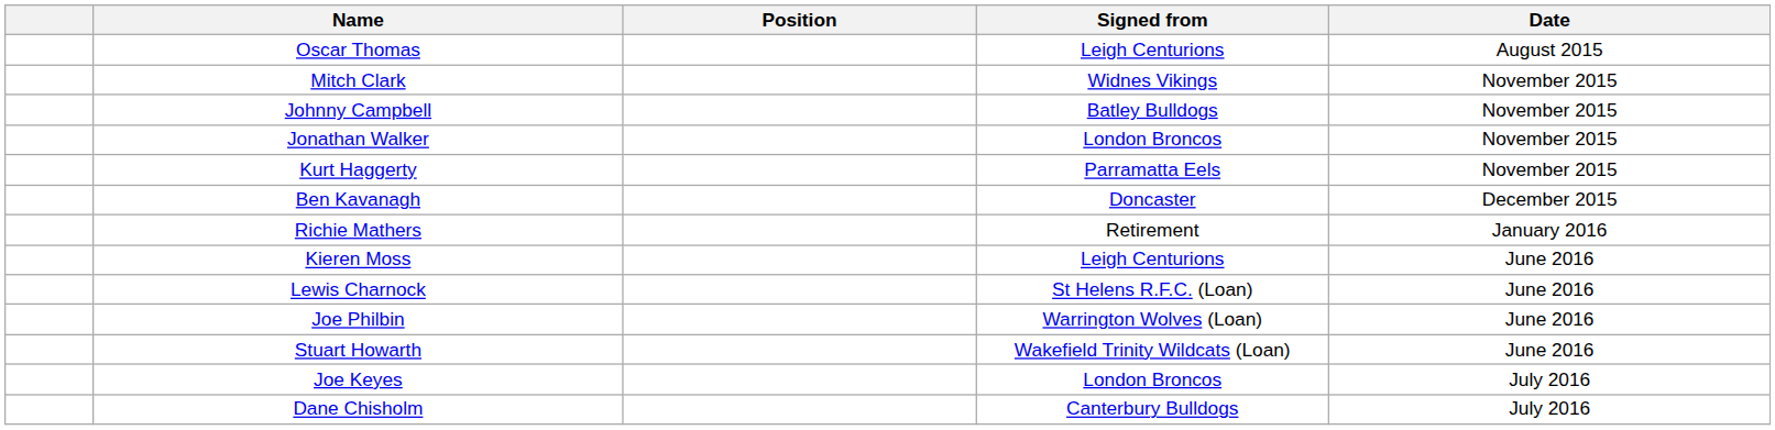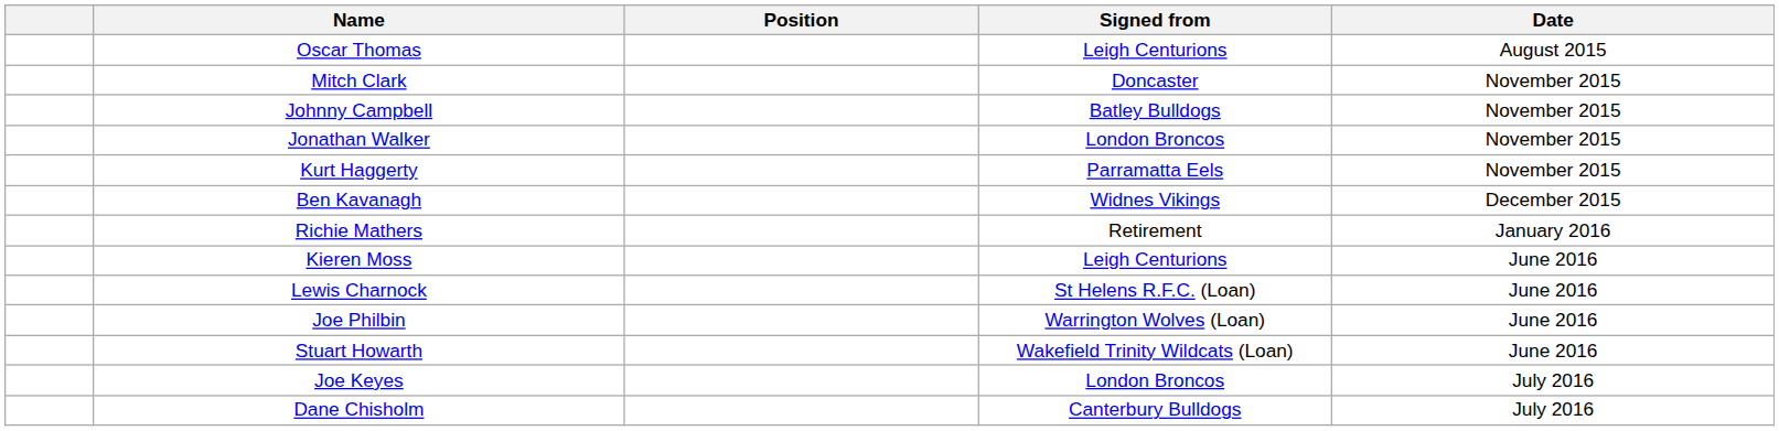Mitch Clark | Signed from: Widnes Vikings -> Doncaster
Ben Kavanagh | Signed from: Doncaster -> Widnes Vikings
